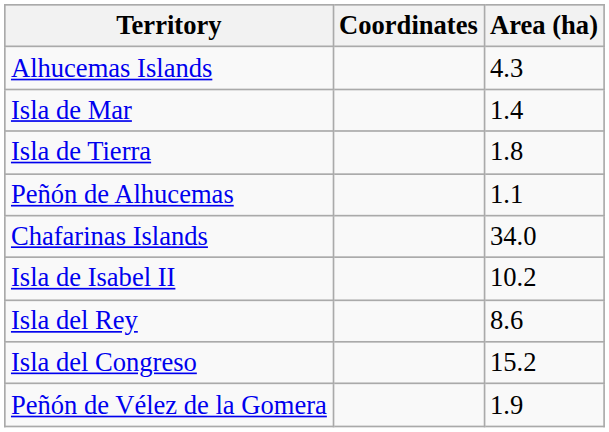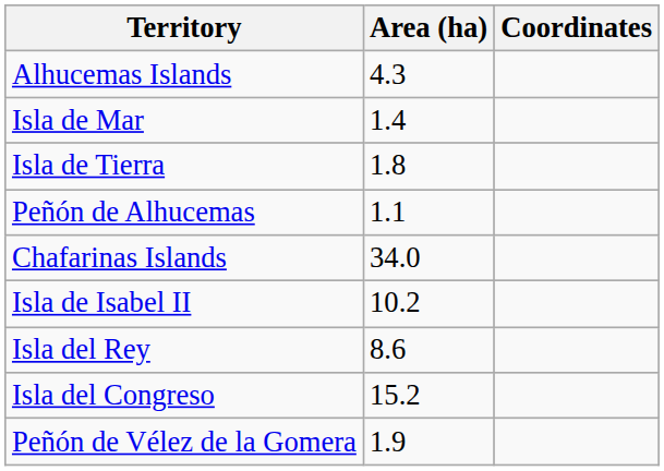columns swapped: Area (ha) <-> Coordinates
